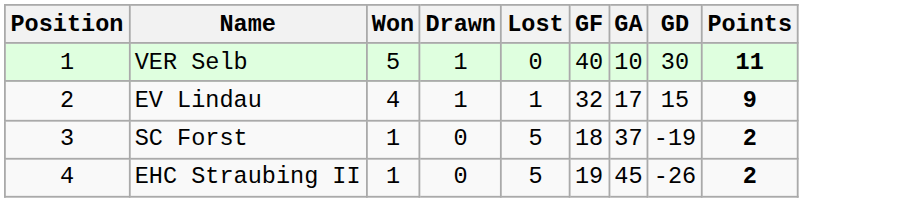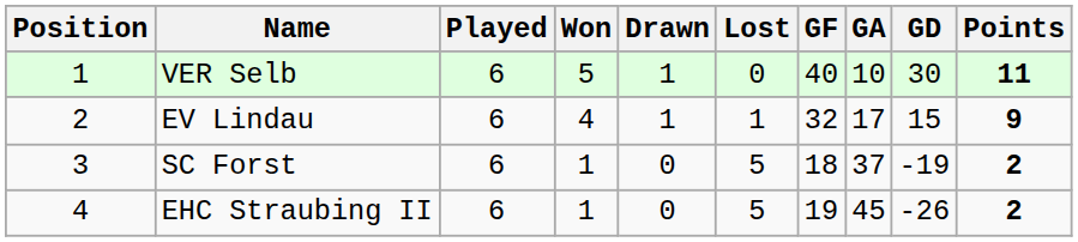+ column: Played | 6 | 6 | 6 | 6
